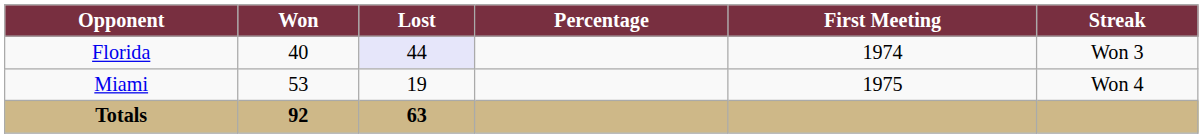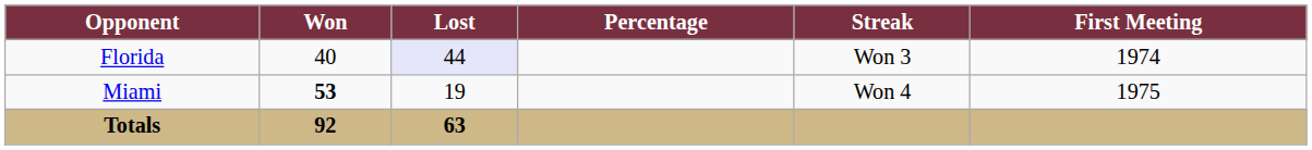columns swapped: Streak <-> First Meeting
Miami | Won: normal -> bold
